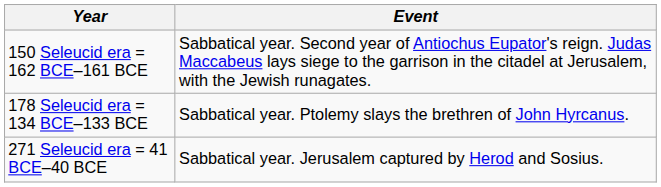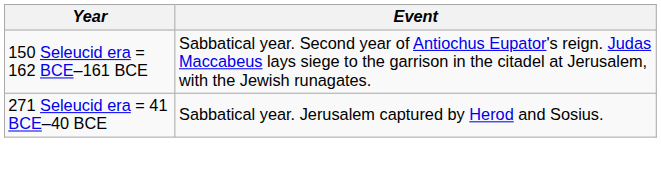- row: 178 Seleucid era = 134 BCE–133 BCE | Sabbatical year. Ptolemy slays the brethren of John Hyrcanus.
